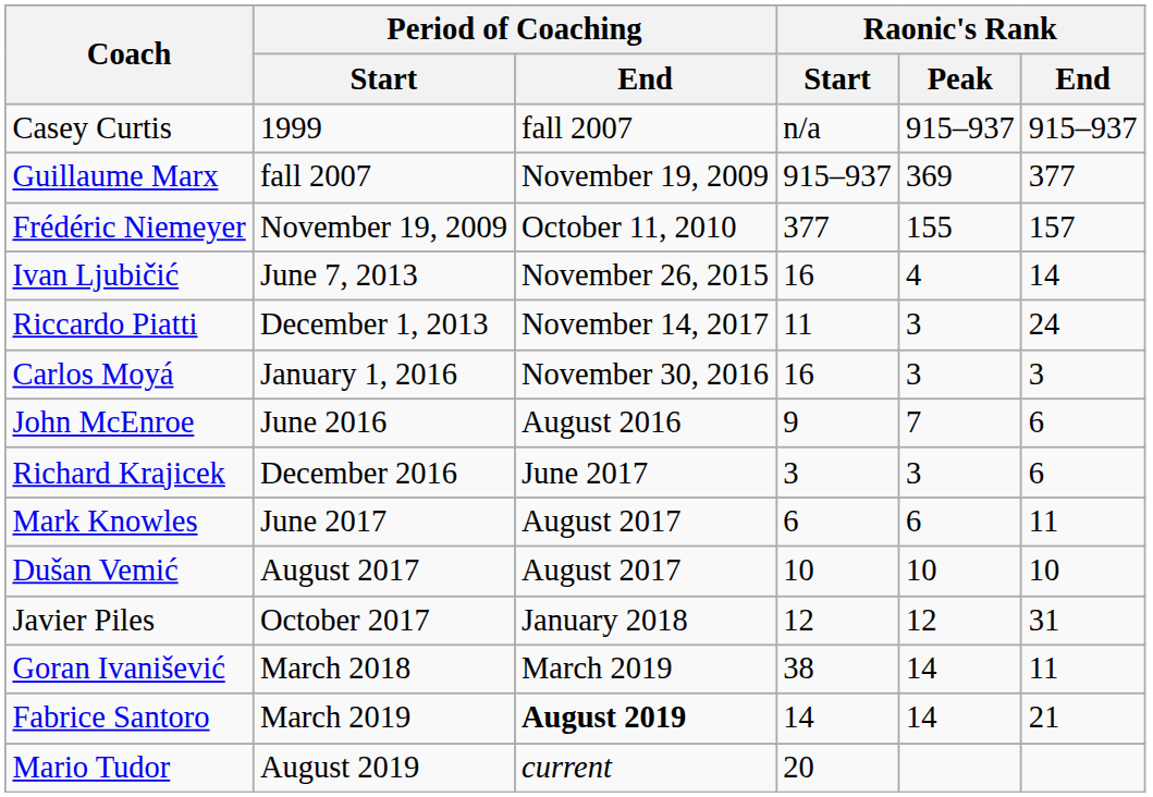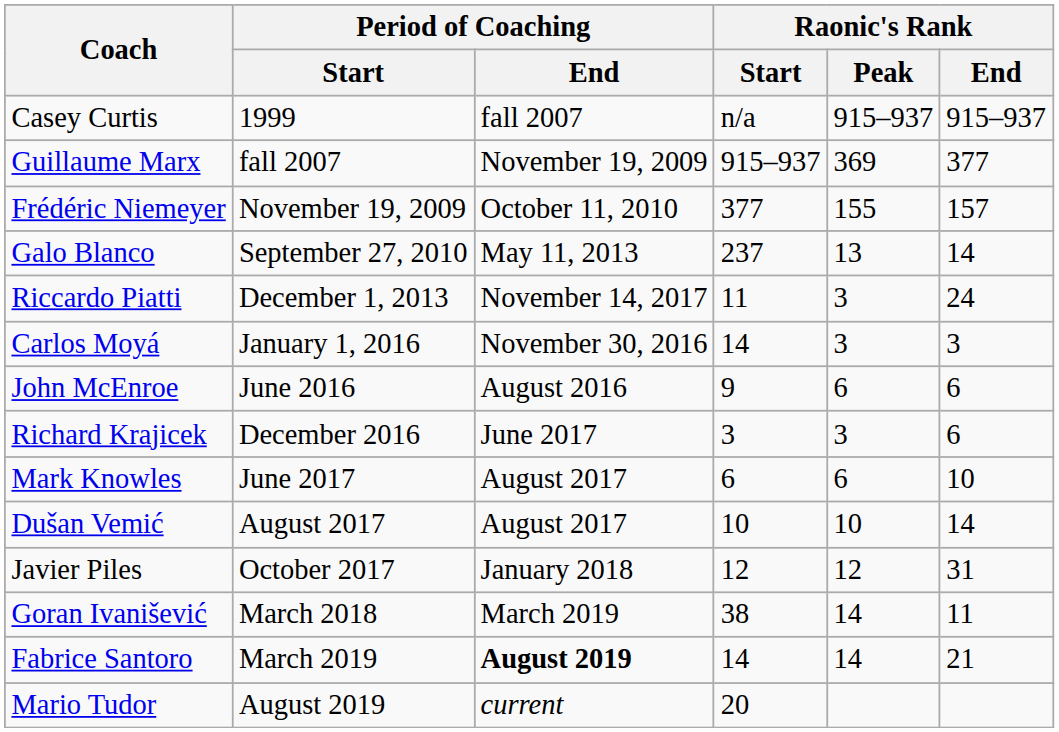+ row: Galo Blanco | September 27, 2010 | May 11, 2013 | 237 | 13 | 14
- row: Ivan Ljubičić | June 7, 2013 | November 26, 2015 | 16 | 4 | 14
Carlos Moyá | Raonic's Rank / Start: 16 -> 14
John McEnroe | Raonic's Rank / Peak: 7 -> 6
Mark Knowles | Raonic's Rank / End: 11 -> 10
Dušan Vemić | Raonic's Rank / End: 10 -> 14
